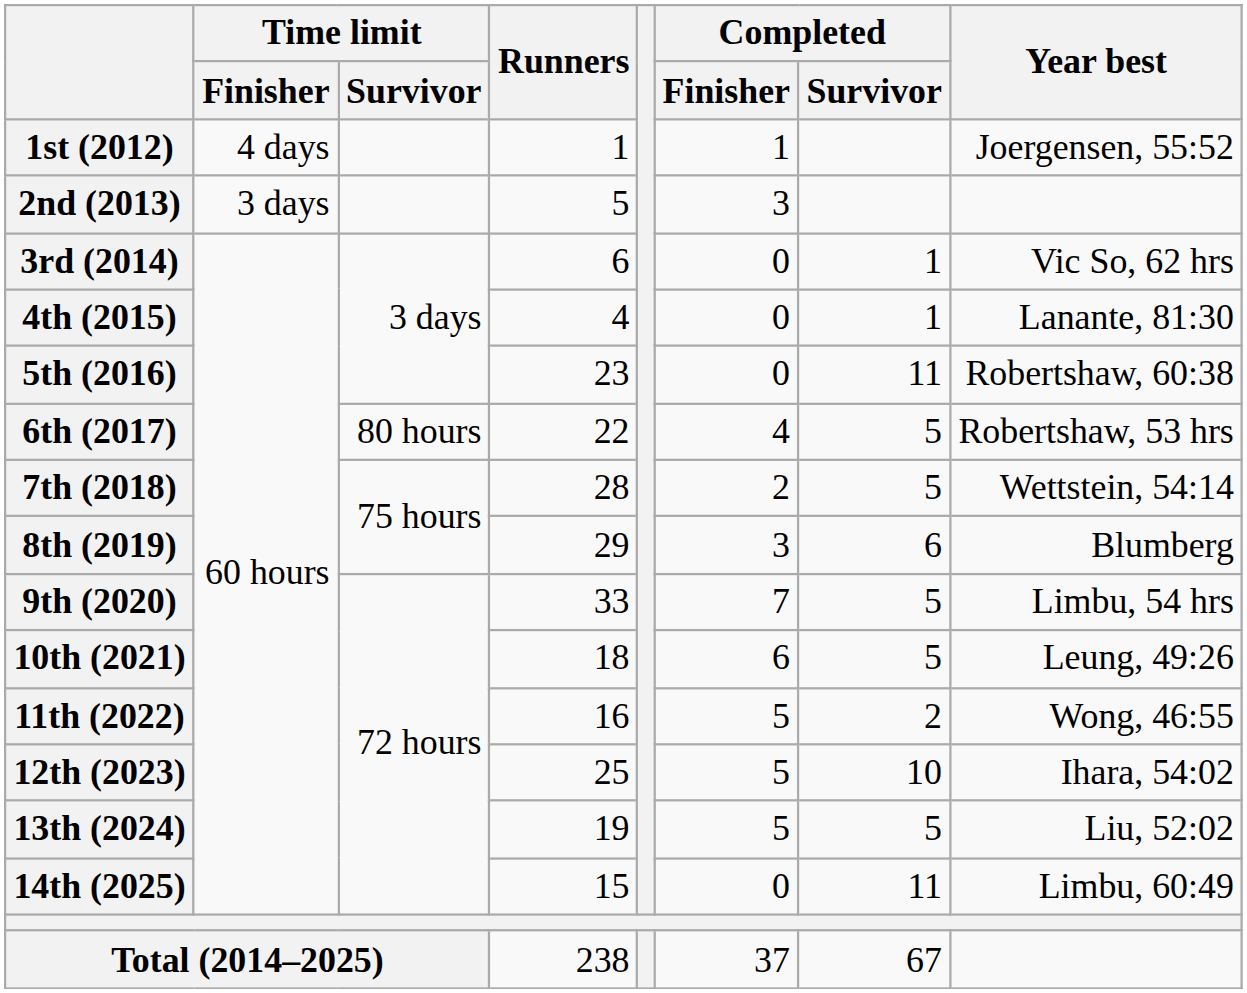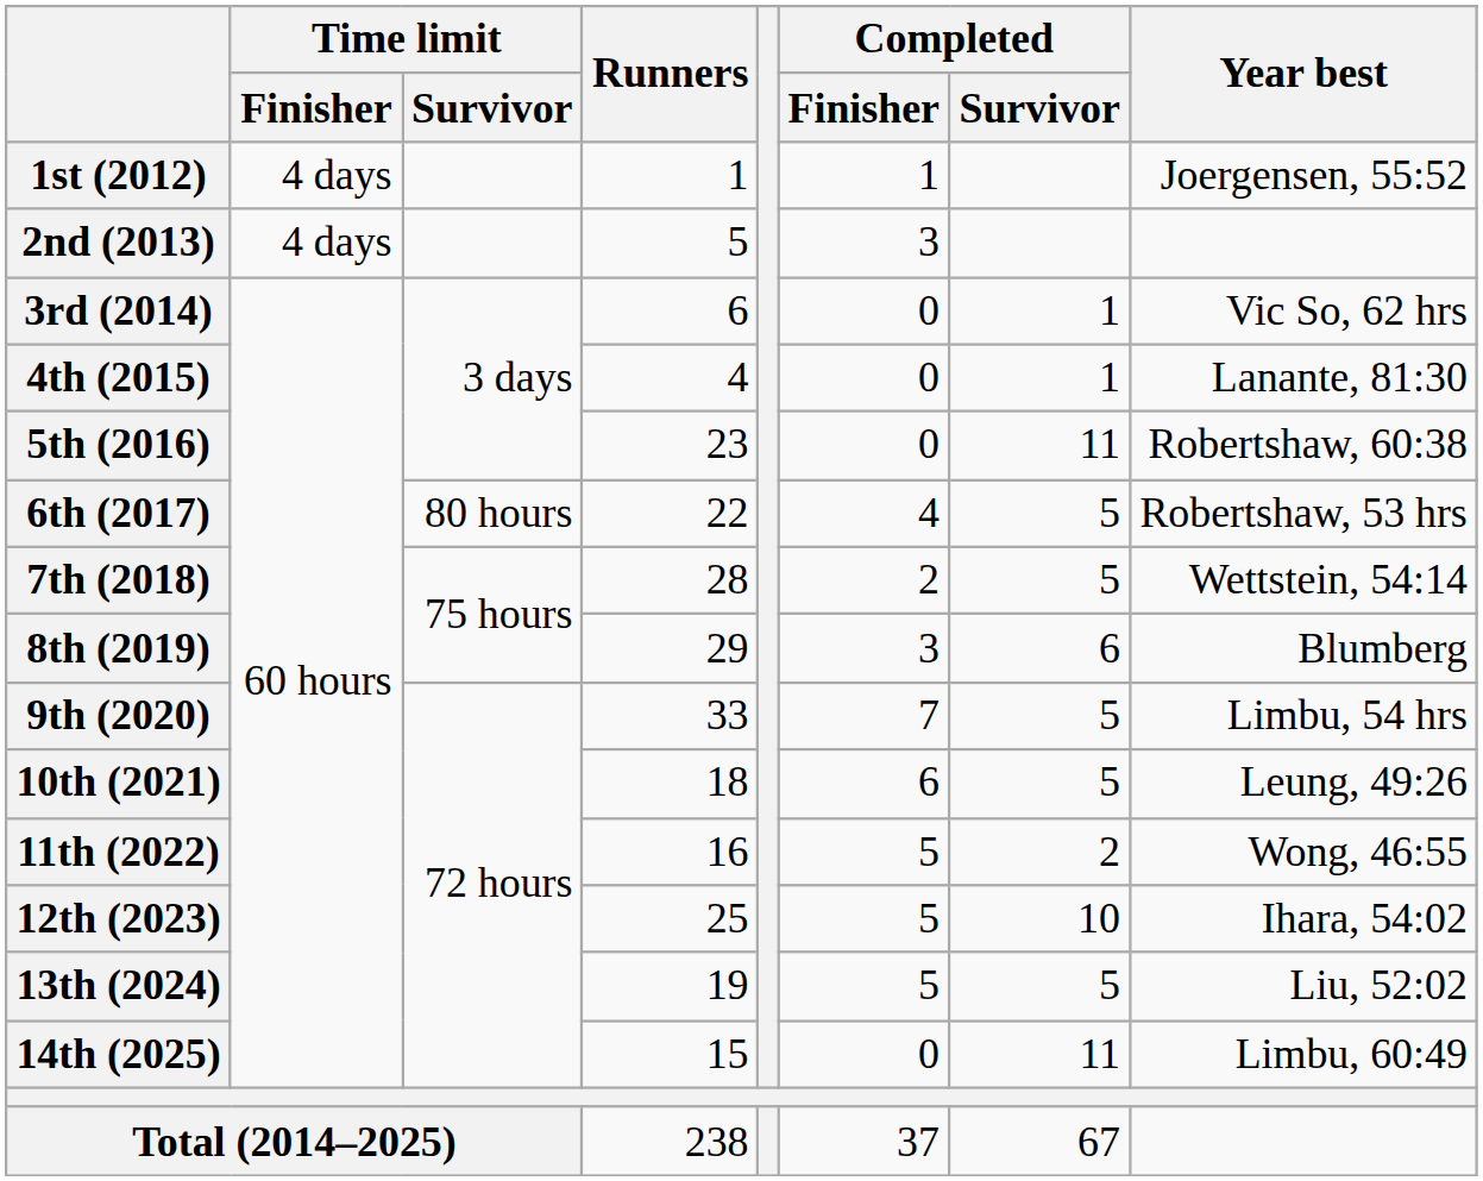2nd (2013) | Time limit / Finisher: 3 days -> 4 days
